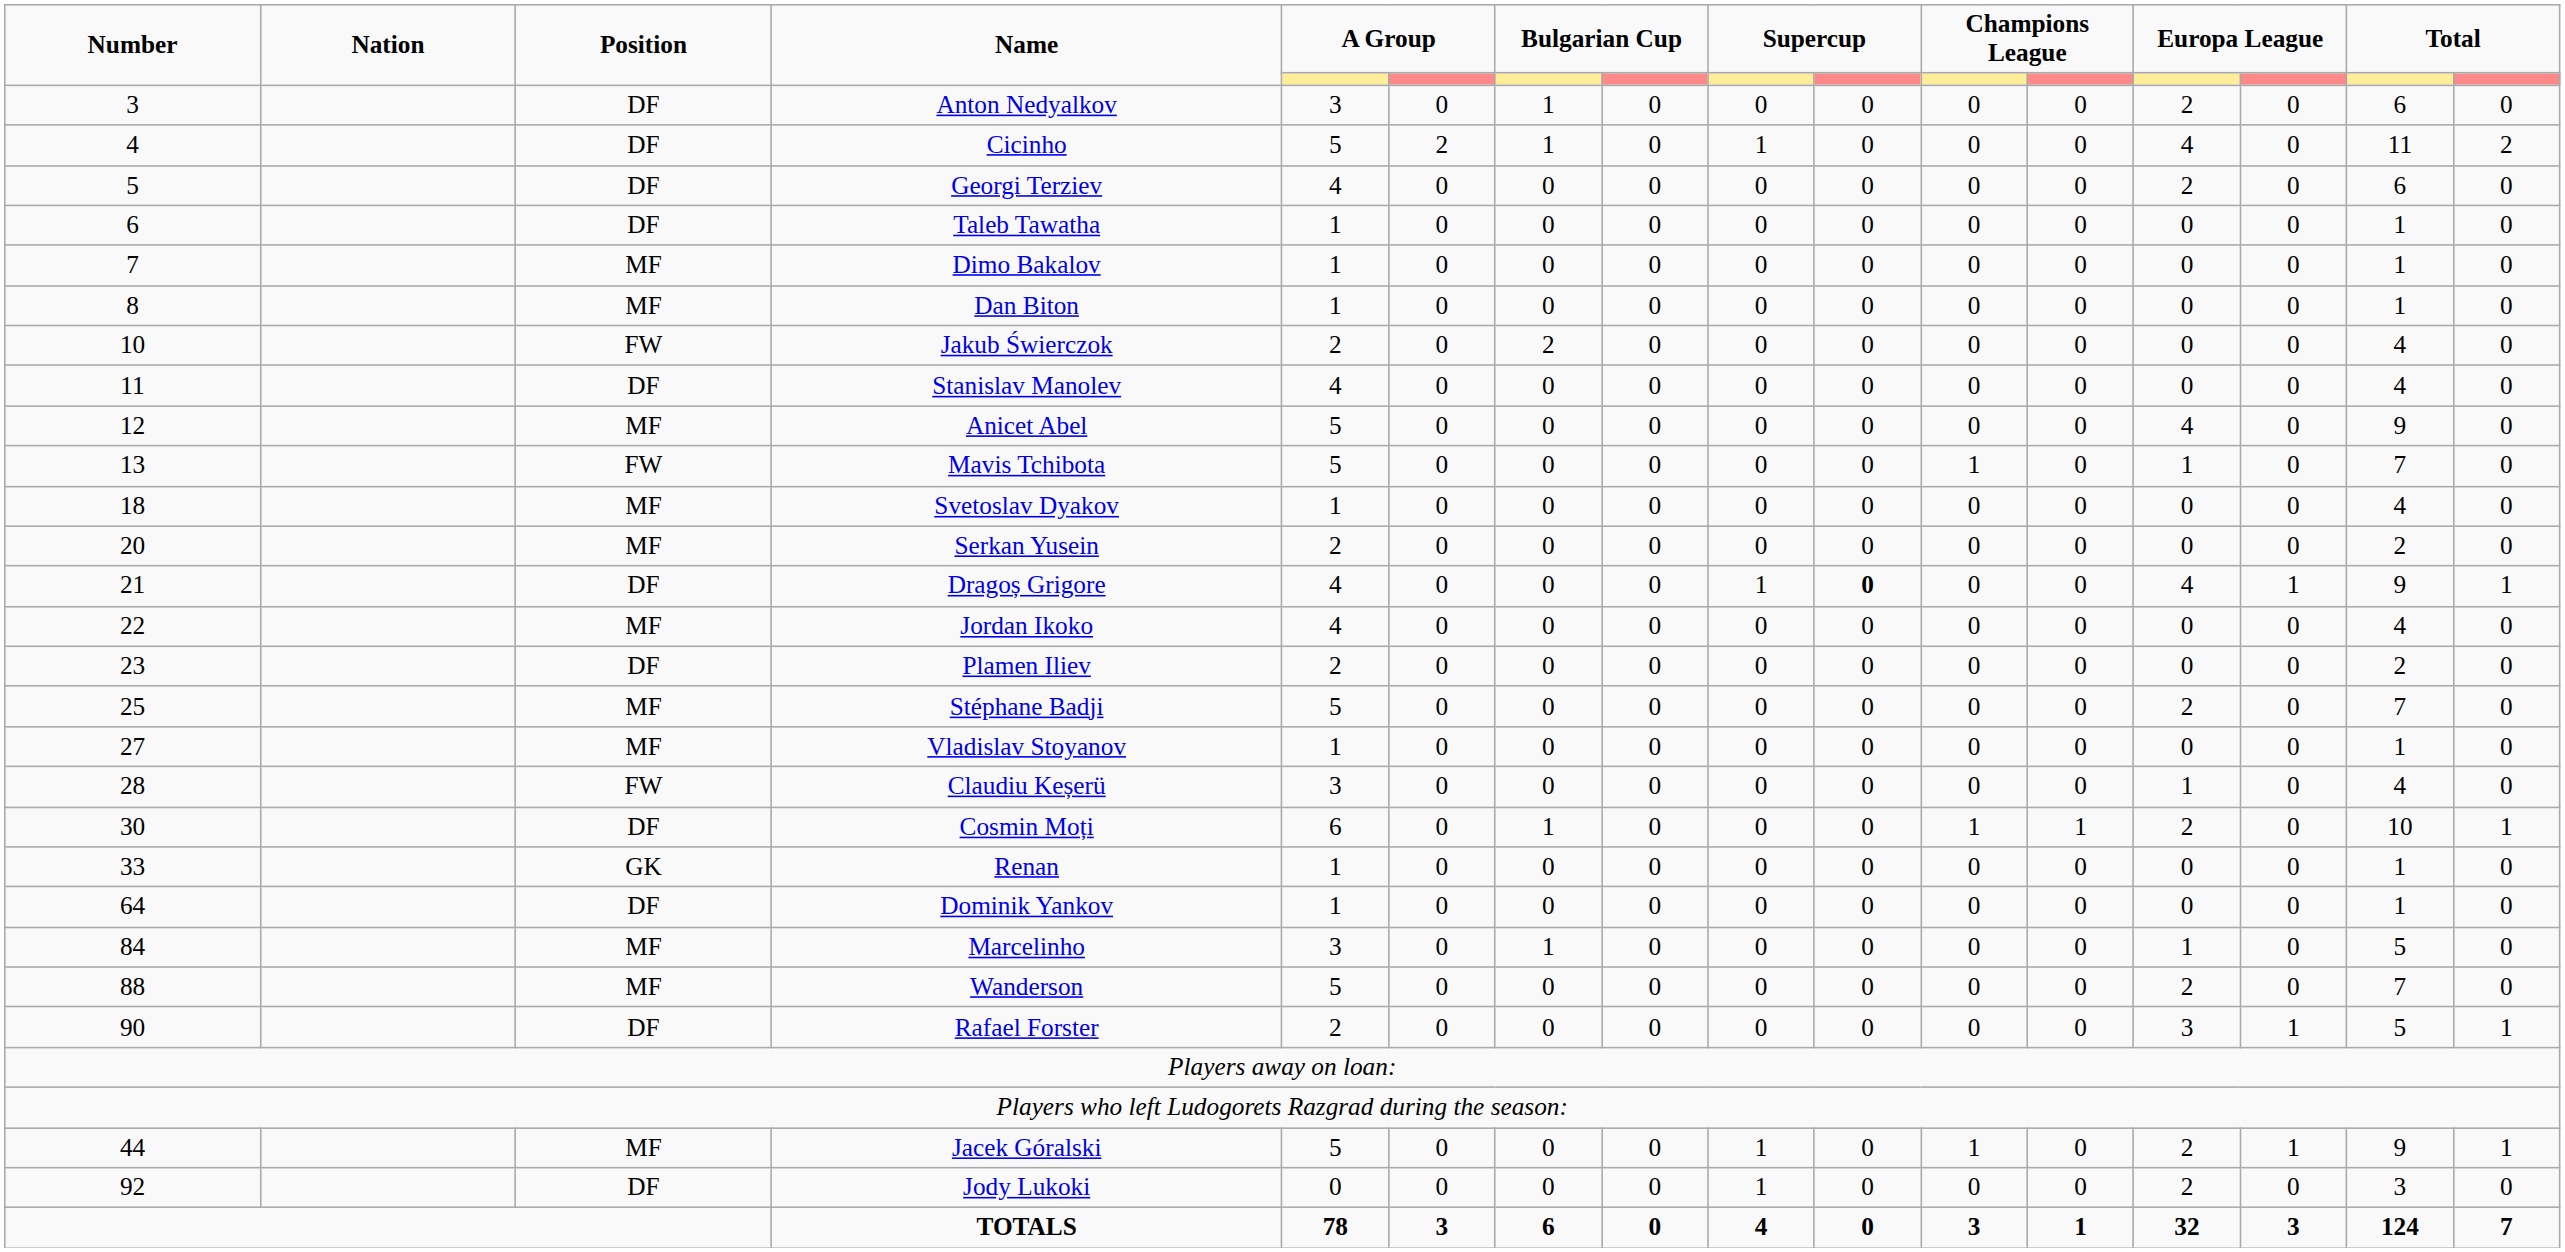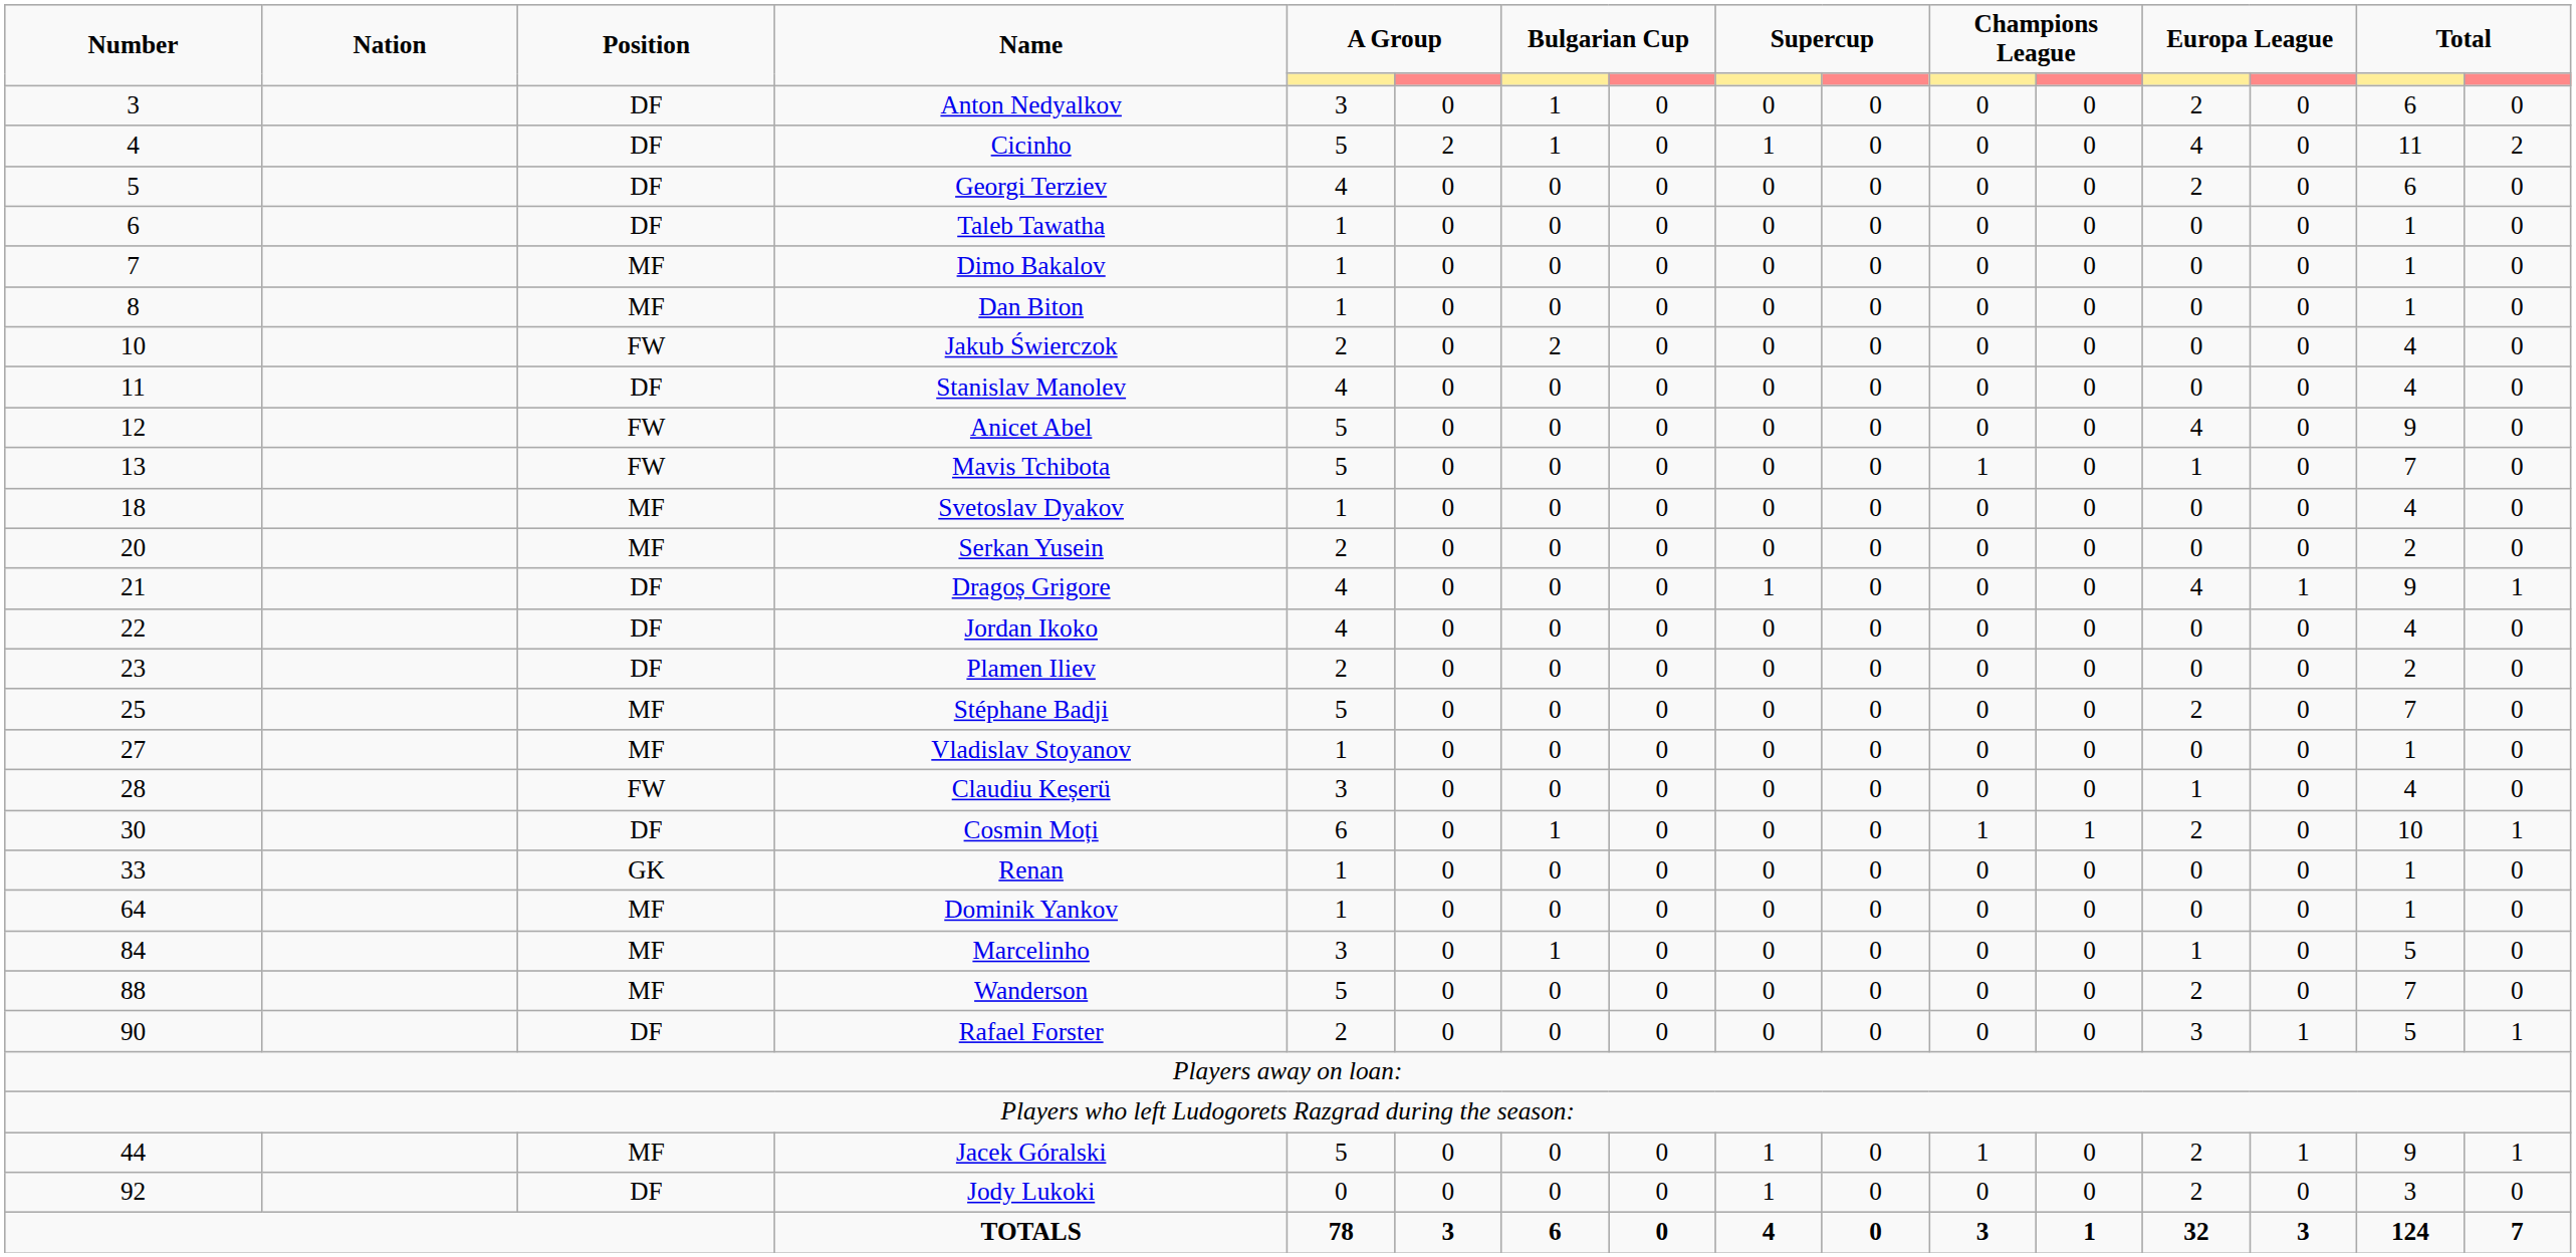Anicet Abel | Position: MF -> FW
Dragoș Grigore | column 10: bold -> normal
Jordan Ikoko | Position: MF -> DF
Dominik Yankov | Position: DF -> MF
